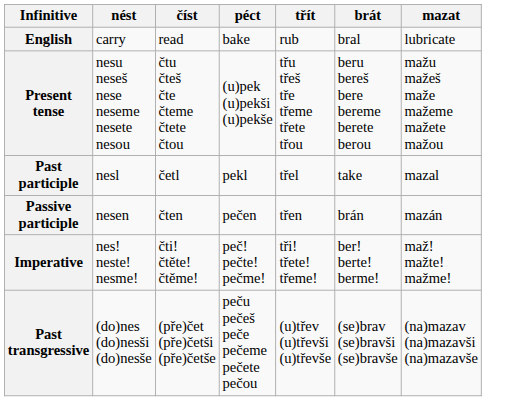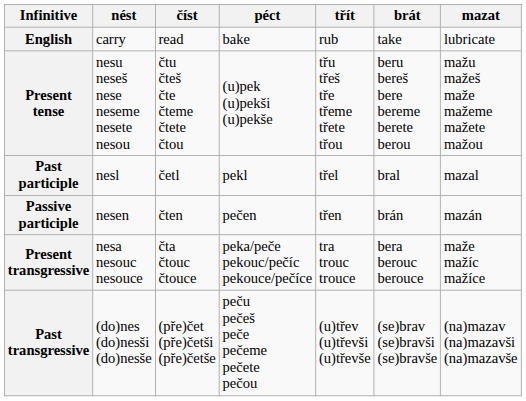English | brát: bral -> take
Past participle | brát: take -> bral
- row: Imperative | nes! neste! nesme! | čti! čtěte! čtěme! | peč! pečte! pečme! | tři! třete! třeme! | ber! berte! berme! | maž! mažte! mažme!
+ row: Present transgressive | nesa nesouc nesouce | čta čtouc čtouce | peka/peče pekouc/pečíc pekouce/pečíce | tra trouc trouce | bera berouc berouce | maže mažíc mažíce
